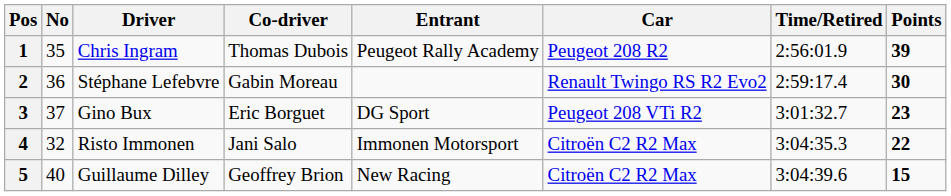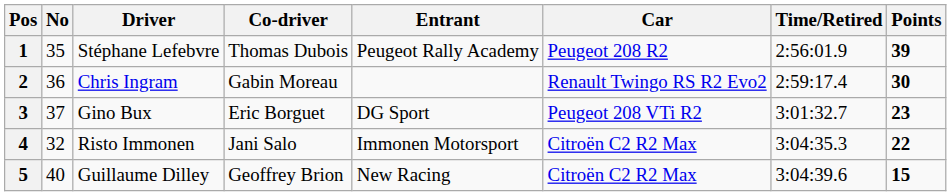1 | Driver: Chris Ingram -> Stéphane Lefebvre
2 | Driver: Stéphane Lefebvre -> Chris Ingram
